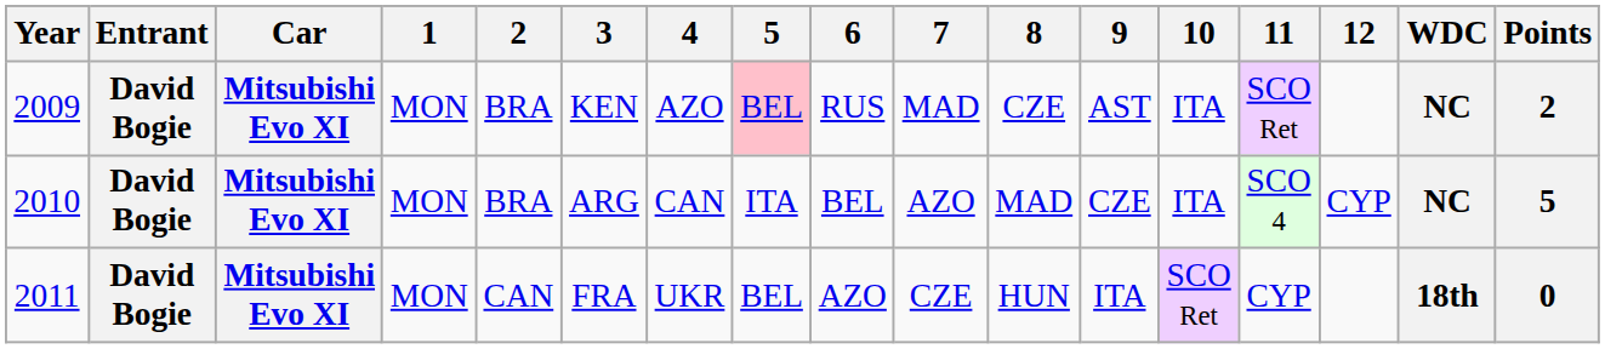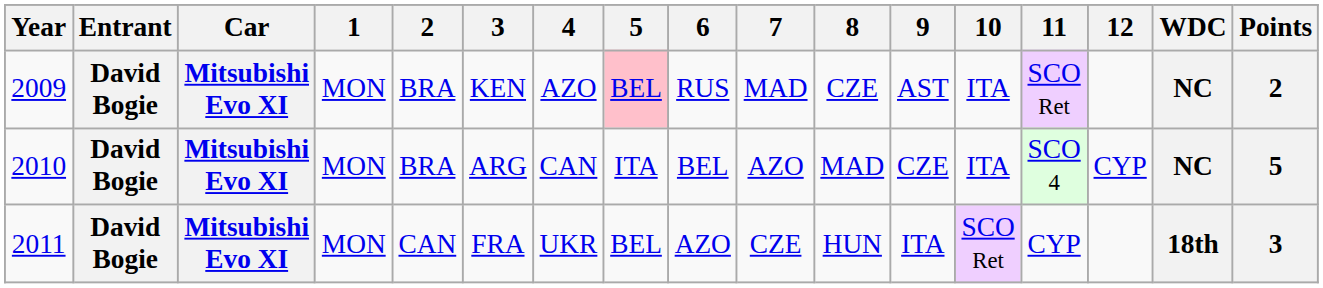2011 | Points: 0 -> 3
